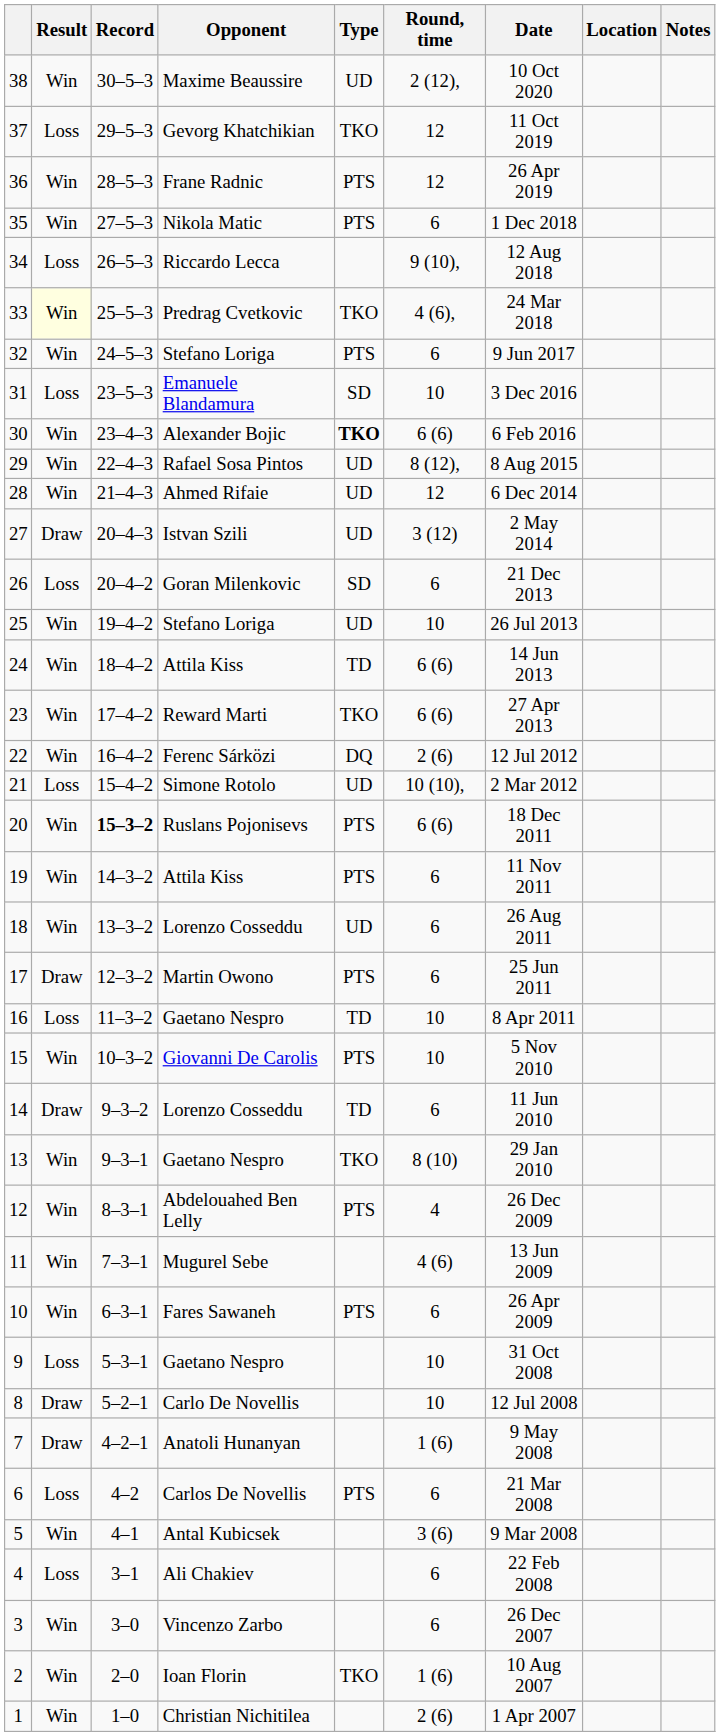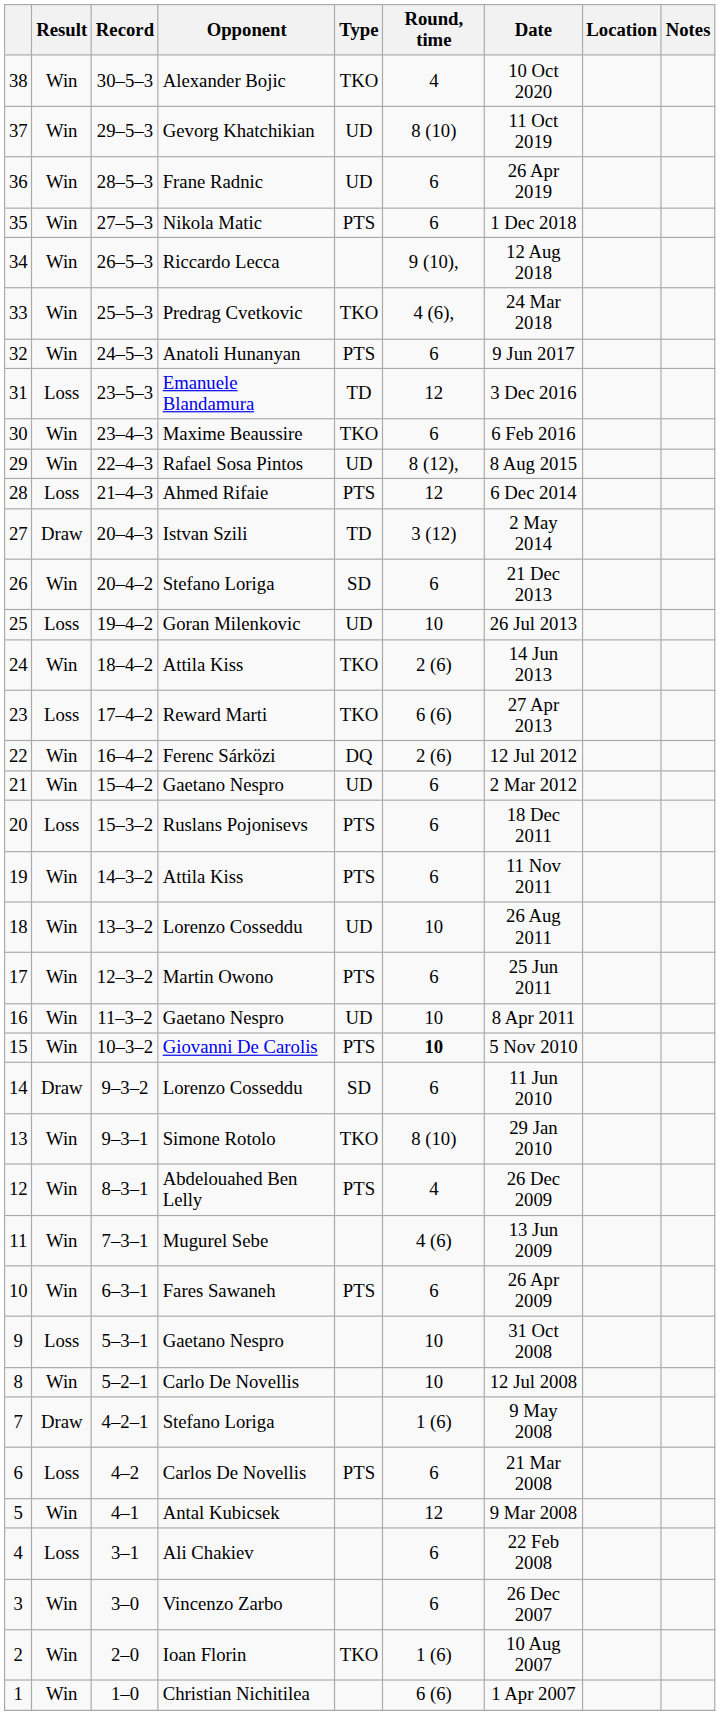38 | Opponent: Maxime Beaussire -> Alexander Bojic
38 | Type: UD -> TKO
38 | Round, time: 2 (12), -> 4
37 | Result: Loss -> Win
37 | Type: TKO -> UD
37 | Round, time: 12 -> 8 (10)
36 | Type: PTS -> UD
36 | Round, time: 12 -> 6
34 | Result: Loss -> Win
33 | Result: lightyellow background -> no background
32 | Opponent: Stefano Loriga -> Anatoli Hunanyan
31 | Type: SD -> TD
31 | Round, time: 10 -> 12
30 | Opponent: Alexander Bojic -> Maxime Beaussire
30 | Type: bold -> normal
30 | Round, time: 6 (6) -> 6
28 | Result: Win -> Loss
28 | Type: UD -> PTS
27 | Type: UD -> TD
26 | Result: Loss -> Win
26 | Opponent: Goran Milenkovic -> Stefano Loriga
25 | Result: Win -> Loss
25 | Opponent: Stefano Loriga -> Goran Milenkovic
24 | Type: TD -> TKO
24 | Round, time: 6 (6) -> 2 (6)
23 | Result: Win -> Loss
21 | Result: Loss -> Win
21 | Opponent: Simone Rotolo -> Gaetano Nespro
21 | Round, time: 10 (10), -> 6
20 | Result: Win -> Loss
20 | Record: bold -> normal
20 | Round, time: 6 (6) -> 6
18 | Round, time: 6 -> 10
17 | Result: Draw -> Win
16 | Result: Loss -> Win
16 | Type: TD -> UD
15 | Round, time: normal -> bold
14 | Type: TD -> SD
13 | Opponent: Gaetano Nespro -> Simone Rotolo
8 | Result: Draw -> Win
7 | Opponent: Anatoli Hunanyan -> Stefano Loriga
5 | Round, time: 3 (6) -> 12
1 | Round, time: 2 (6) -> 6 (6)
